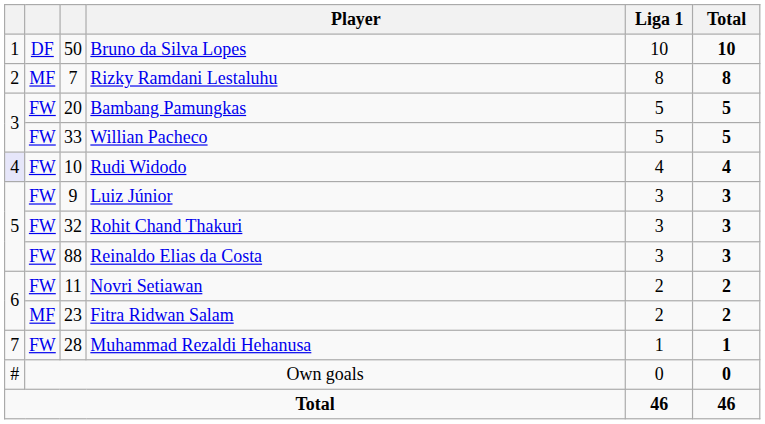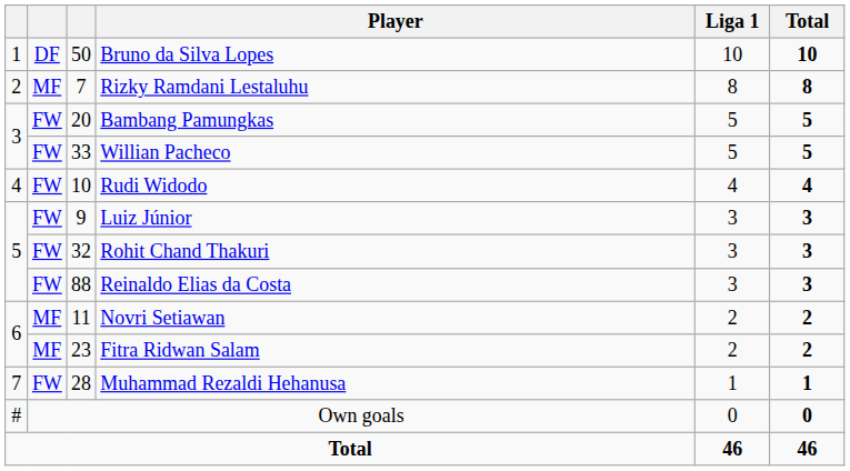Rudi Widodo | column 1: lavender background -> no background
Novri Setiawan | column 2: FW -> MF
